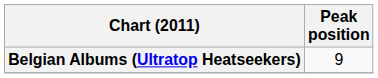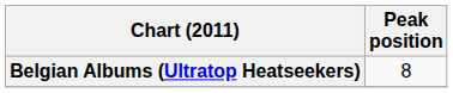Belgian Albums (Ultratop Heatseekers) | Peak position: 9 -> 8
